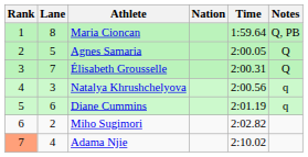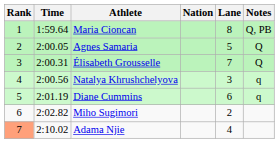columns swapped: Lane <-> Time
